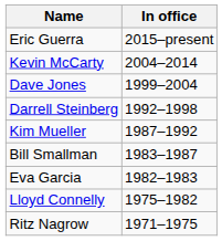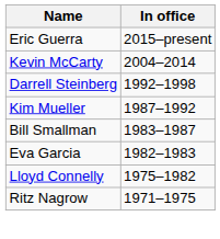- row: Dave Jones | 1999–2004
